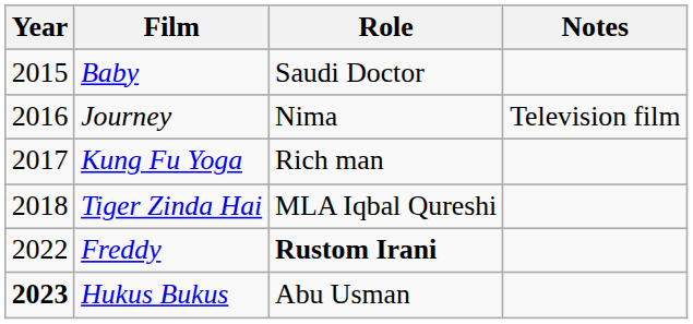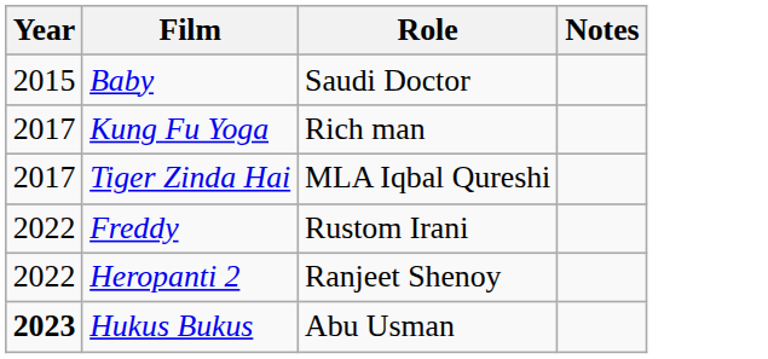- row: 2016 | Journey | Nima | Television film
Tiger Zinda Hai | Year: 2018 -> 2017
Freddy | Role: bold -> normal
+ row: 2022 | Heropanti 2 | Ranjeet Shenoy
